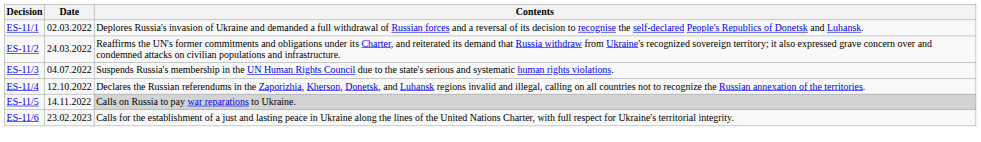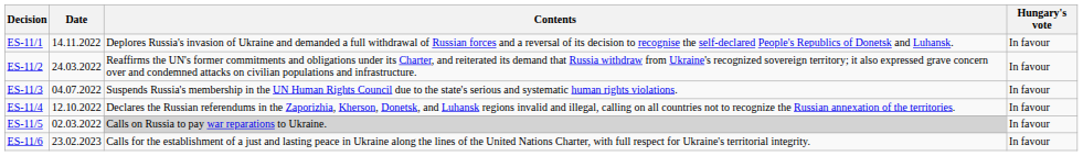+ column: Hungary's vote | In favour | In favour | In favour | In favour | In favour | In favour
ES-11/1 | Date: 02.03.2022 -> 14.11.2022
ES-11/5 | Date: 14.11.2022 -> 02.03.2022
